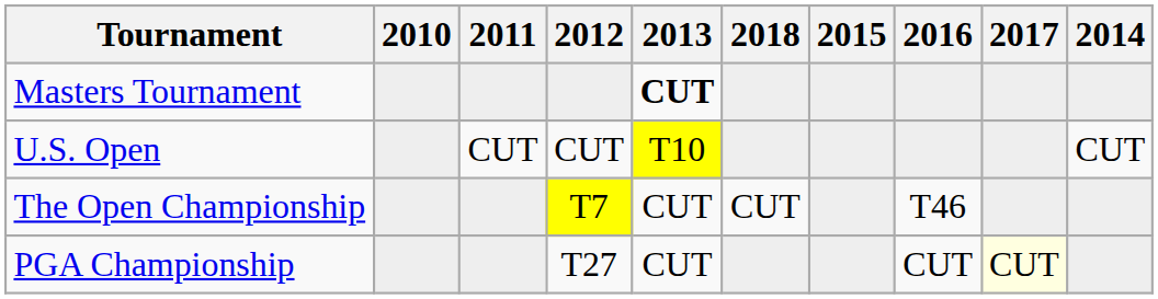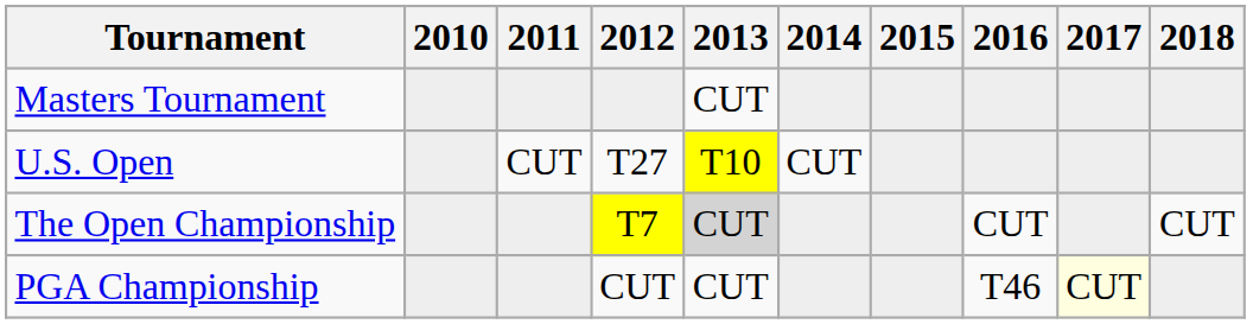columns swapped: 2014 <-> 2018
Masters Tournament | 2013: bold -> normal
U.S. Open | 2012: CUT -> T27
The Open Championship | 2013: no background -> lightgrey background
The Open Championship | 2016: T46 -> CUT
PGA Championship | 2012: T27 -> CUT
PGA Championship | 2016: CUT -> T46
